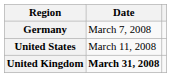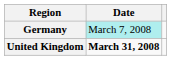Germany | Date: no background -> paleturquoise background
- row: United States | March 11, 2008
